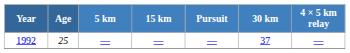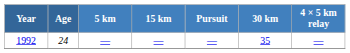1992 | Age: 25 -> 24
1992 | 30 km: 37 -> 35
